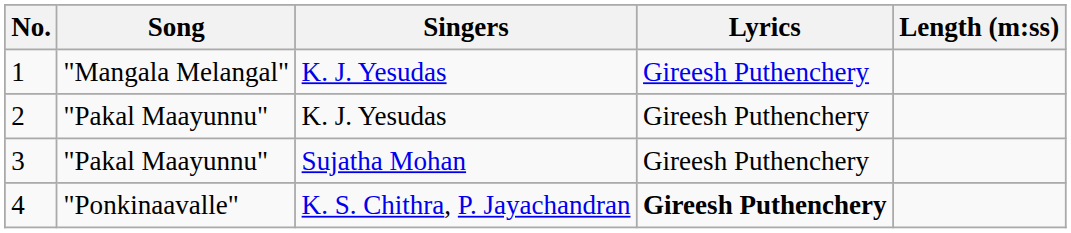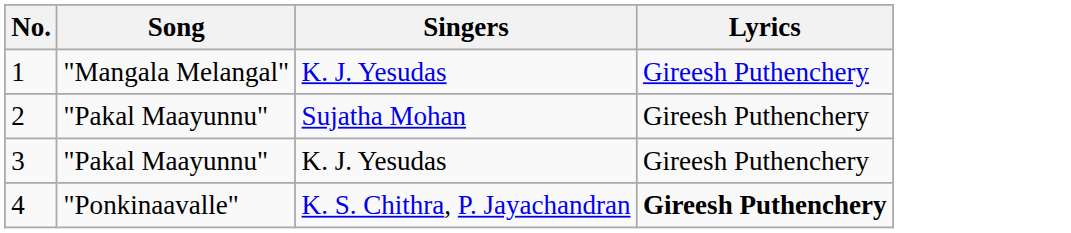- column: Length (m:ss)
2 | Singers: K. J. Yesudas -> Sujatha Mohan
3 | Singers: Sujatha Mohan -> K. J. Yesudas
